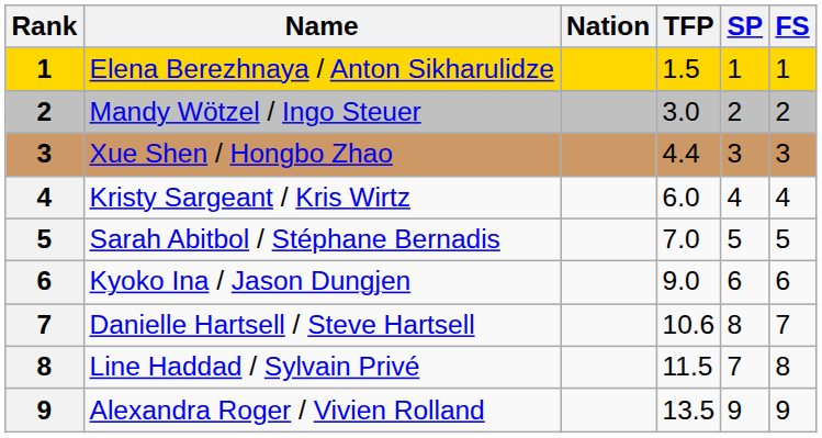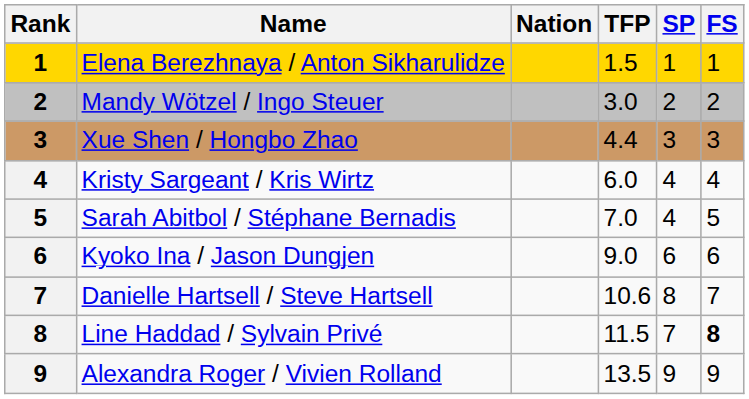Sarah Abitbol / Stéphane Bernadis | SP: 5 -> 4
Line Haddad / Sylvain Privé | FS: normal -> bold
